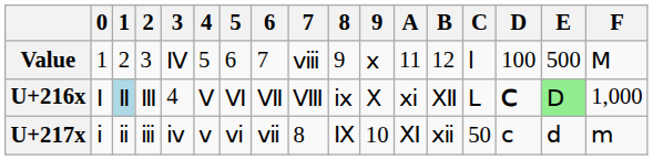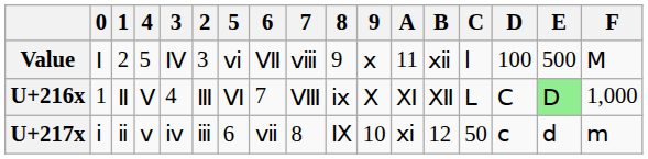columns swapped: 2 <-> 4
Value | 0: 1 -> Ⅰ
Value | 5: 6 -> ⅵ
Value | 6: 7 -> Ⅶ
Value | B: 12 -> ⅻ
U+216x | 0: Ⅰ -> 1
U+216x | 1: lightblue background -> no background
U+216x | 6: Ⅶ -> 7
U+216x | A: ⅺ -> Ⅺ
U+216x | D: bold -> normal
U+217x | 5: ⅵ -> 6
U+217x | A: Ⅺ -> ⅺ
U+217x | B: ⅻ -> 12
